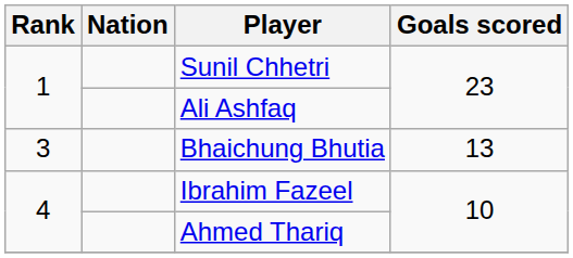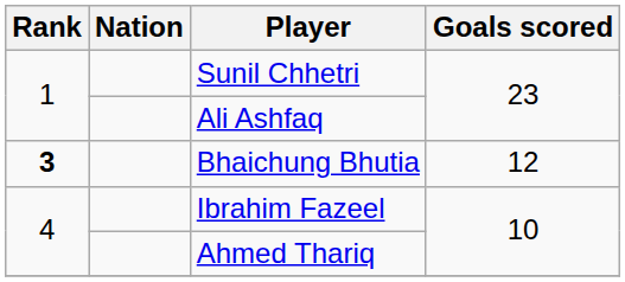Bhaichung Bhutia | Rank: normal -> bold
Bhaichung Bhutia | Goals scored: 13 -> 12
